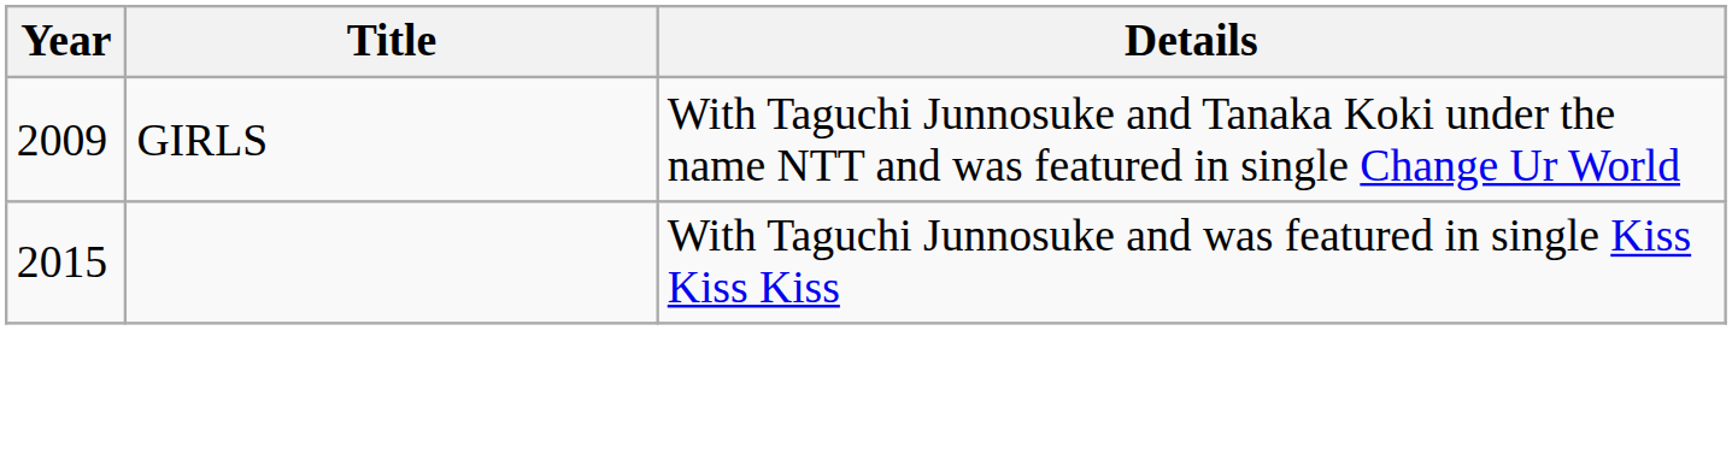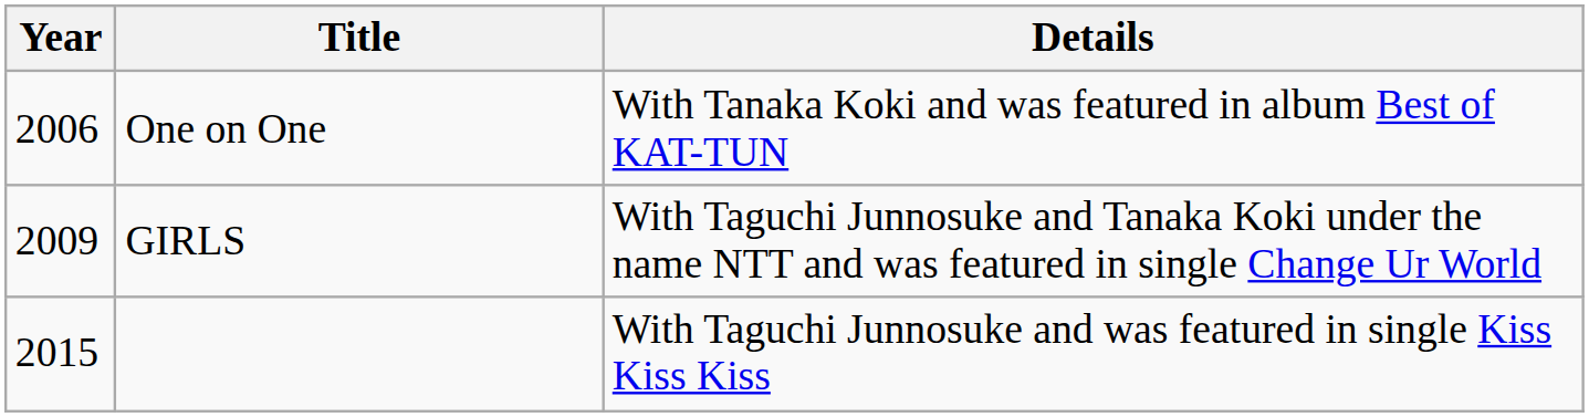+ row: 2006 | One on One | With Tanaka Koki and was featured in album Best of KAT-TUN
